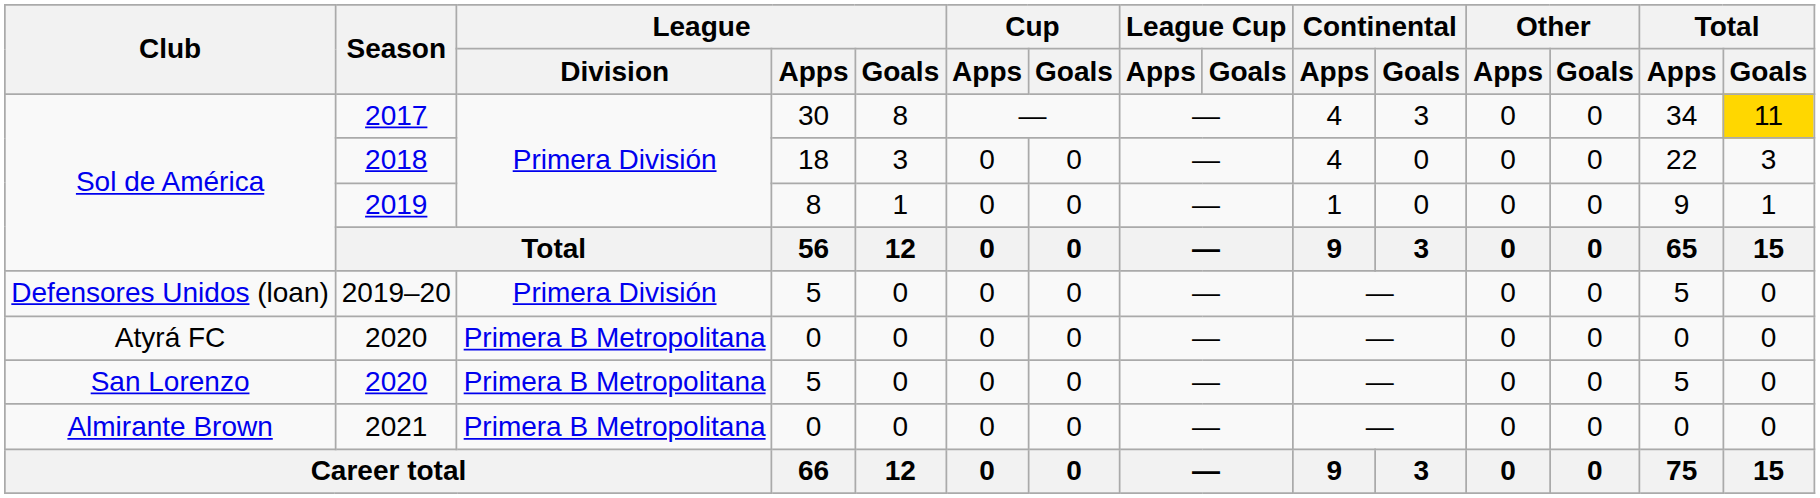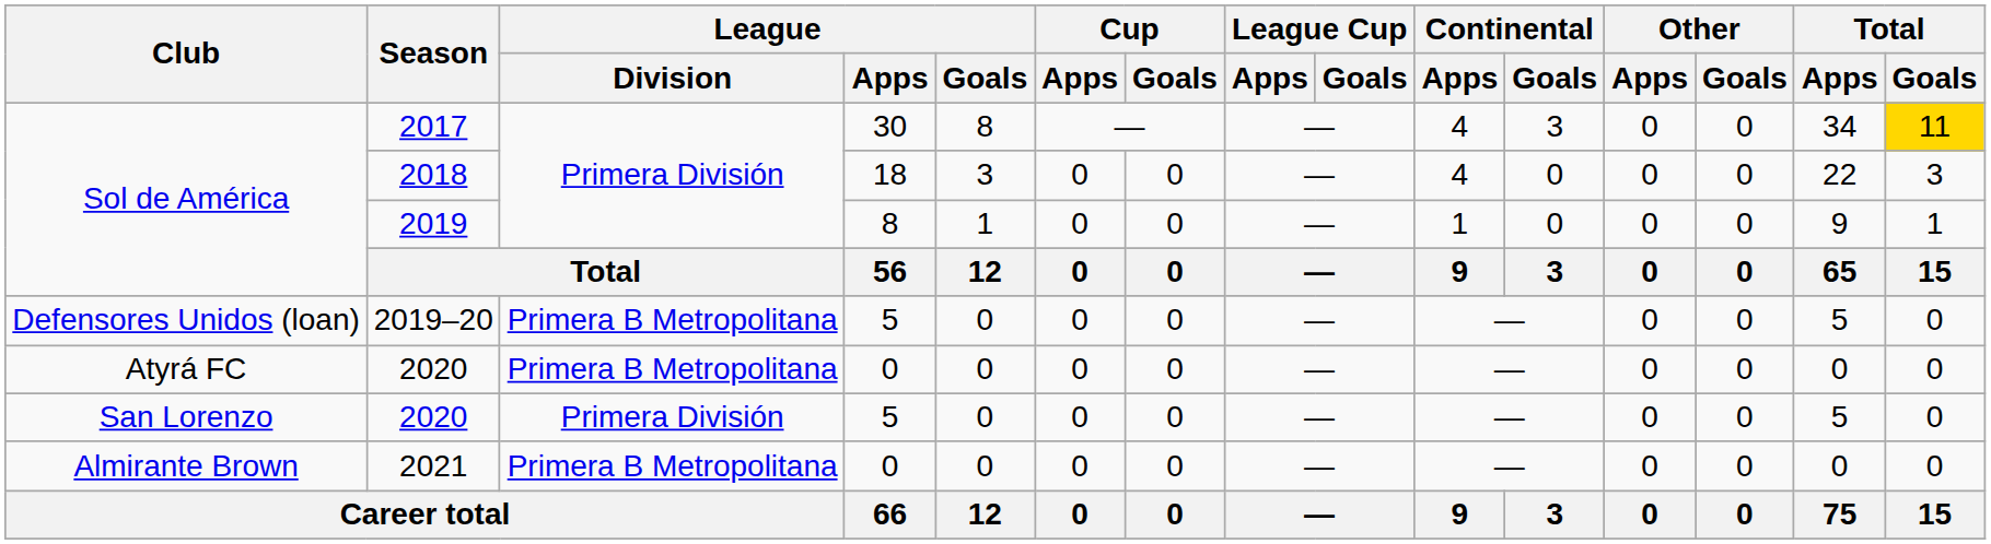2019–20 | League / Division: Primera División -> Primera B Metropolitana
San Lorenzo / 2020 | League / Division: Primera B Metropolitana -> Primera División
